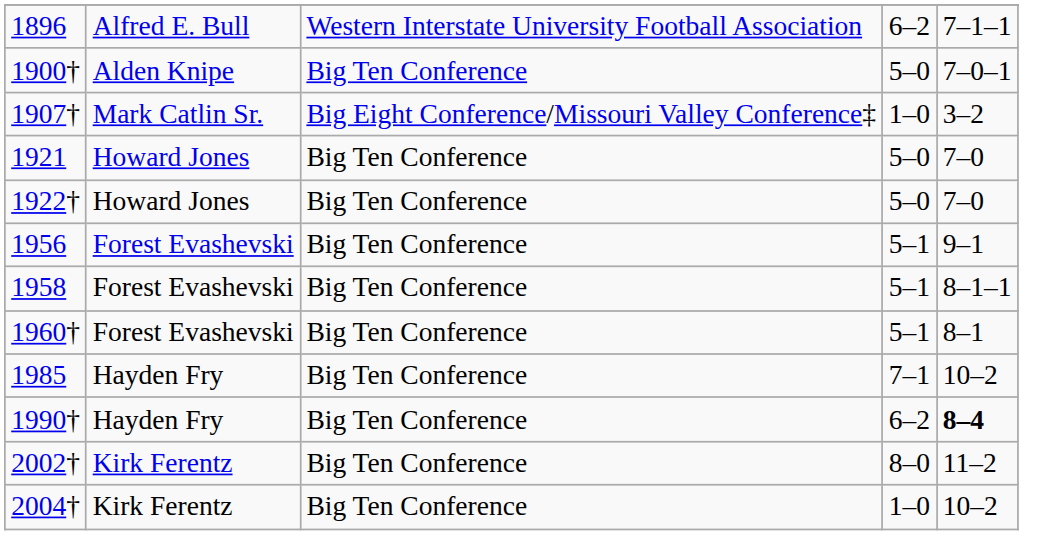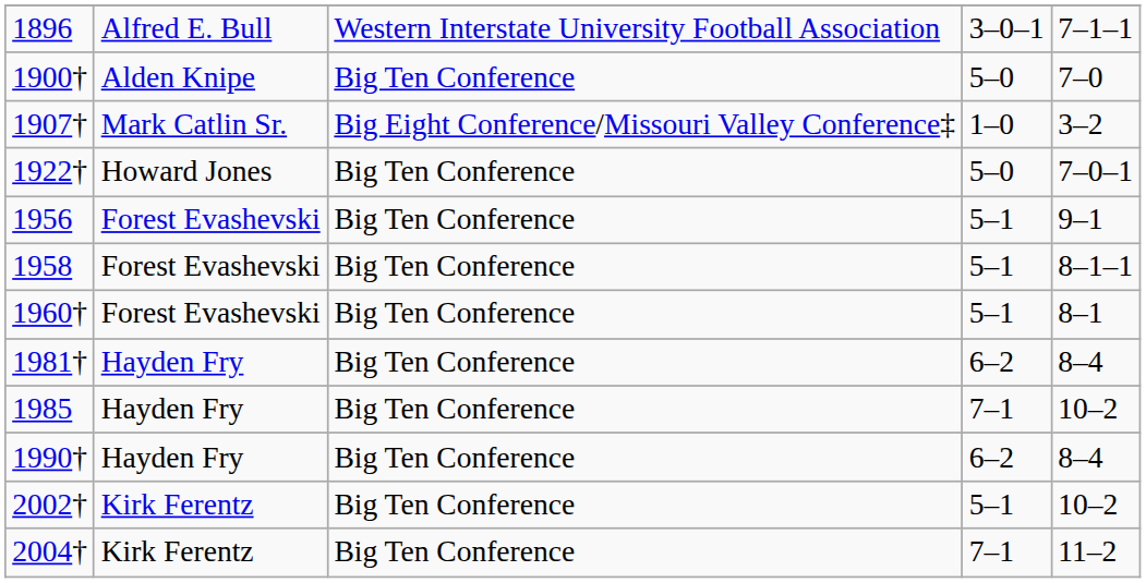1896 | column 4: 6–2 -> 3–0–1
1900† | column 5: 7–0–1 -> 7–0
- row: 1921 | Howard Jones | Big Ten Conference | 5–0 | 7–0
1922† | column 5: 7–0 -> 7–0–1
+ row: 1981† | Hayden Fry | Big Ten Conference | 6–2 | 8–4
1990† | column 5: bold -> normal
2002† | column 4: 8–0 -> 5–1
2002† | column 5: 11–2 -> 10–2
2004† | column 4: 1–0 -> 7–1
2004† | column 5: 10–2 -> 11–2
